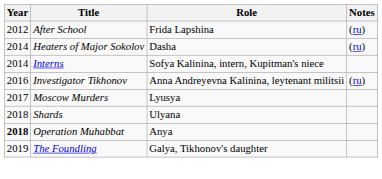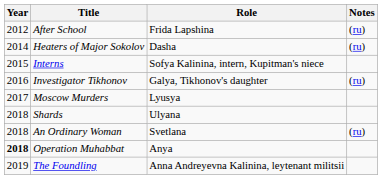Interns | Year: 2014 -> 2015
Investigator Tikhonov | Role: Anna Andreyevna Kalinina, leytenant militsii -> Galya, Tikhonov's daughter
+ row: 2018 | An Ordinary Woman | Svetlana | (ru)
The Foundling | Role: Galya, Tikhonov's daughter -> Anna Andreyevna Kalinina, leytenant militsii
